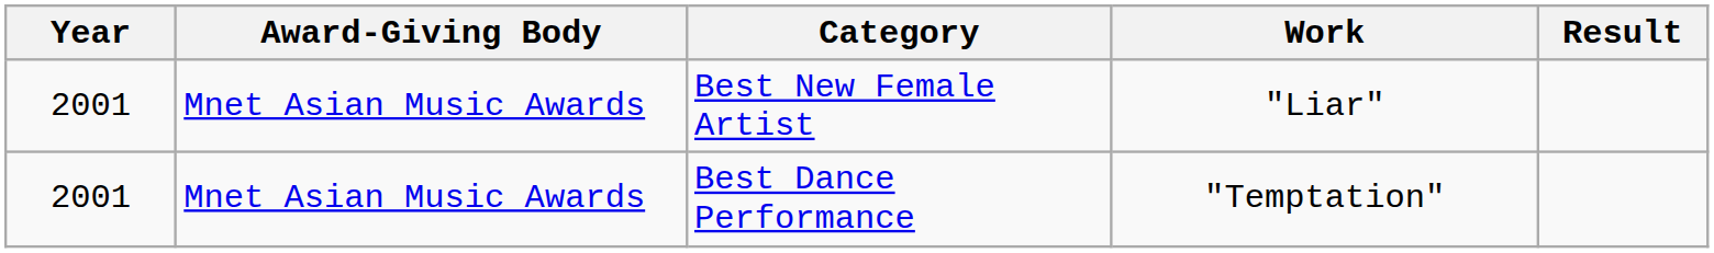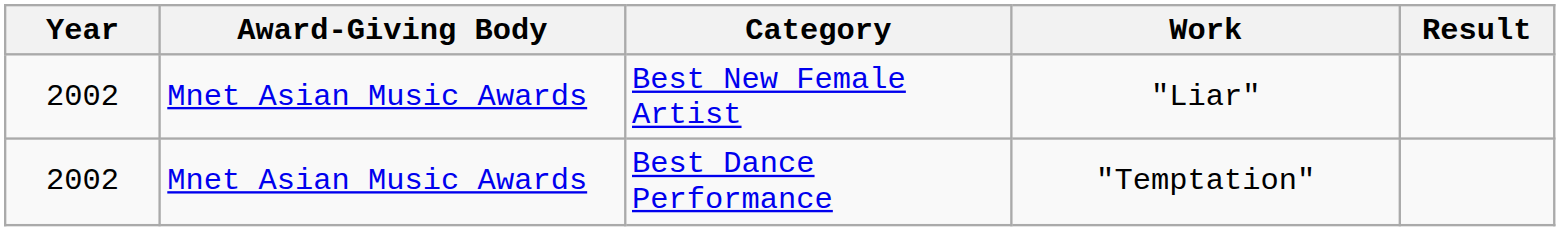Best New Female Artist | Year: 2001 -> 2002
Best Dance Performance | Year: 2001 -> 2002
